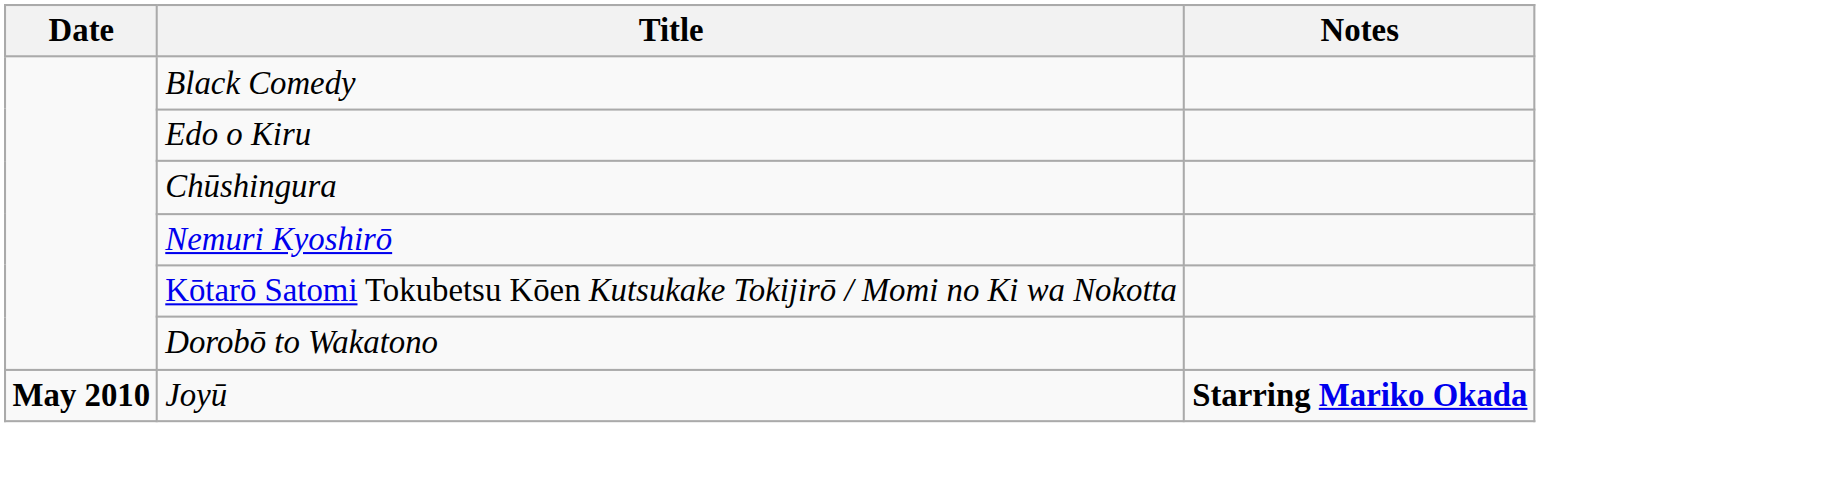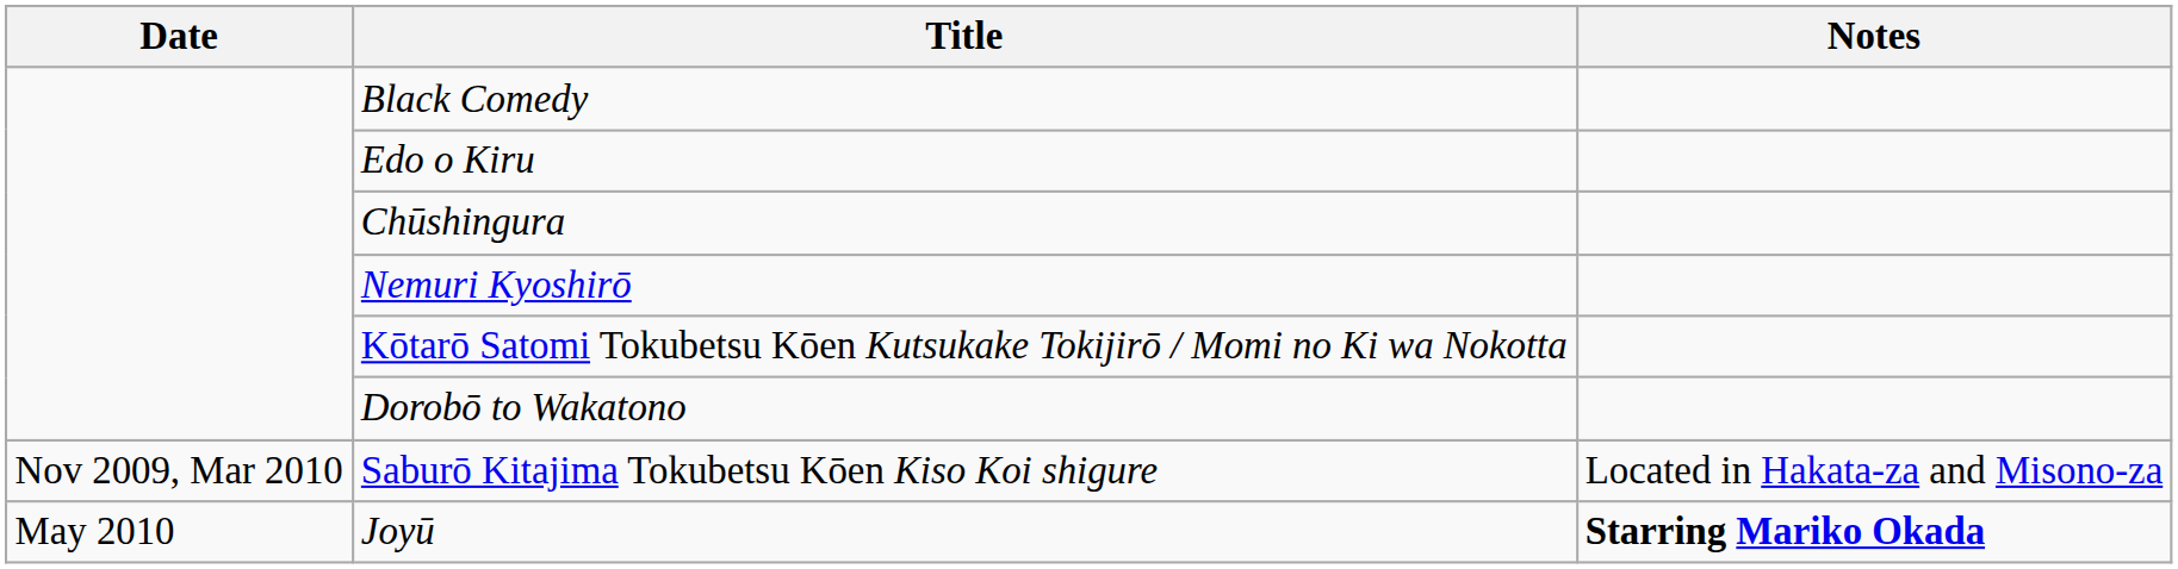+ row: Nov 2009, Mar 2010 | Saburō Kitajima Tokubetsu Kōen Kiso Koi shigure | Located in Hakata-za and Misono-za
Joyū | Date: bold -> normal
